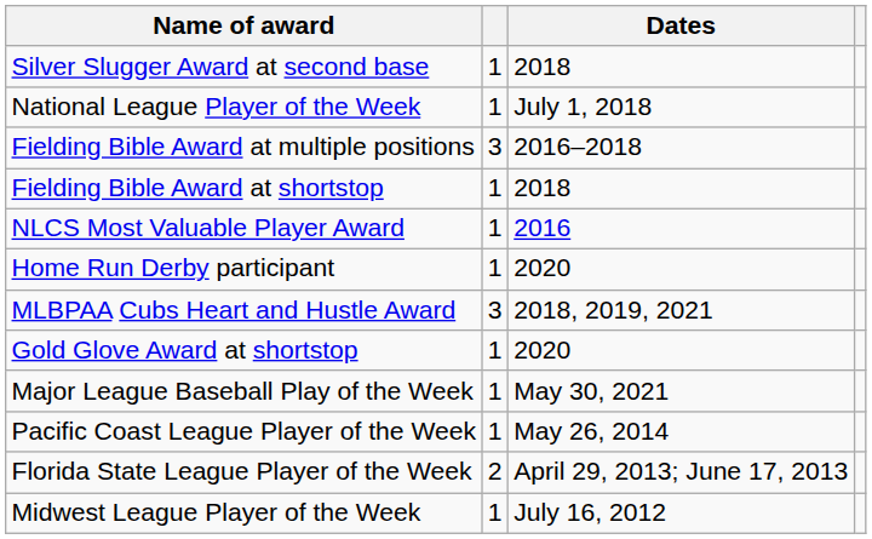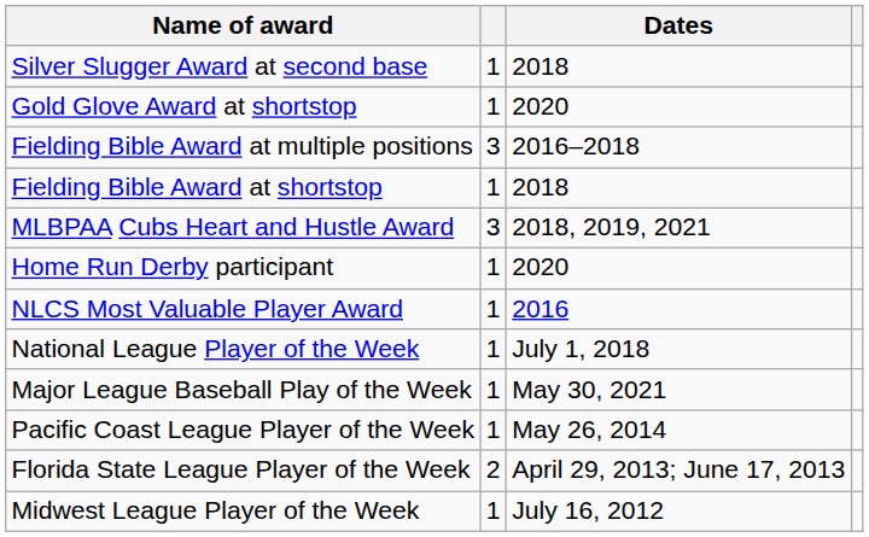rows swapped: Gold Glove Award at shortstop <-> National League Player of the Week
rows swapped: NLCS Most Valuable Player Award <-> MLBPAA Cubs Heart and Hustle Award
